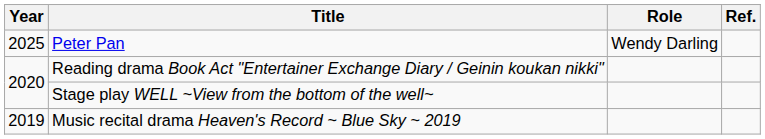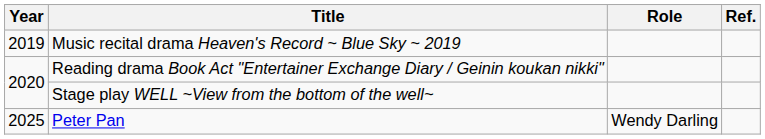rows swapped: Music recital drama Heaven's Record ~ Blue Sky ~ 2019 <-> Peter Pan
